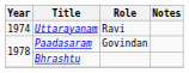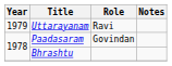Uttarayanam | Year: 1974 -> 1979
